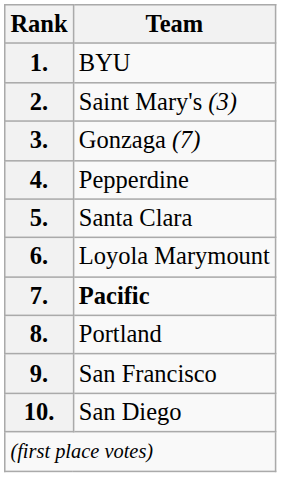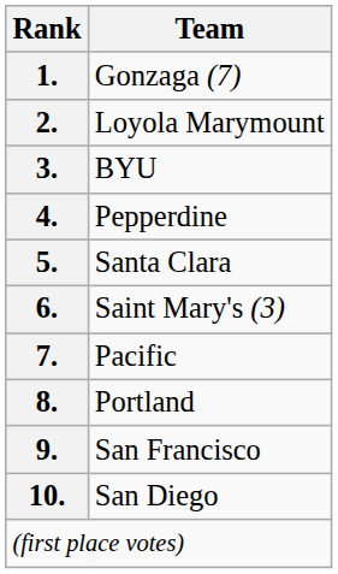1. | Team: BYU -> Gonzaga (7)
2. | Team: Saint Mary's (3) -> Loyola Marymount
3. | Team: Gonzaga (7) -> BYU
6. | Team: Loyola Marymount -> Saint Mary's (3)
7. | Team: bold -> normal
